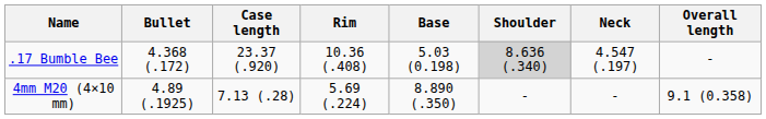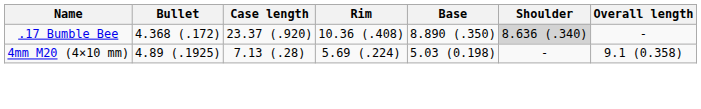- column: Neck | 4.547 (.197) | -
.17 Bumble Bee | Base: 5.03 (0.198) -> 8.890 (.350)
4mm M20 (4×10 mm) | Base: 8.890 (.350) -> 5.03 (0.198)
